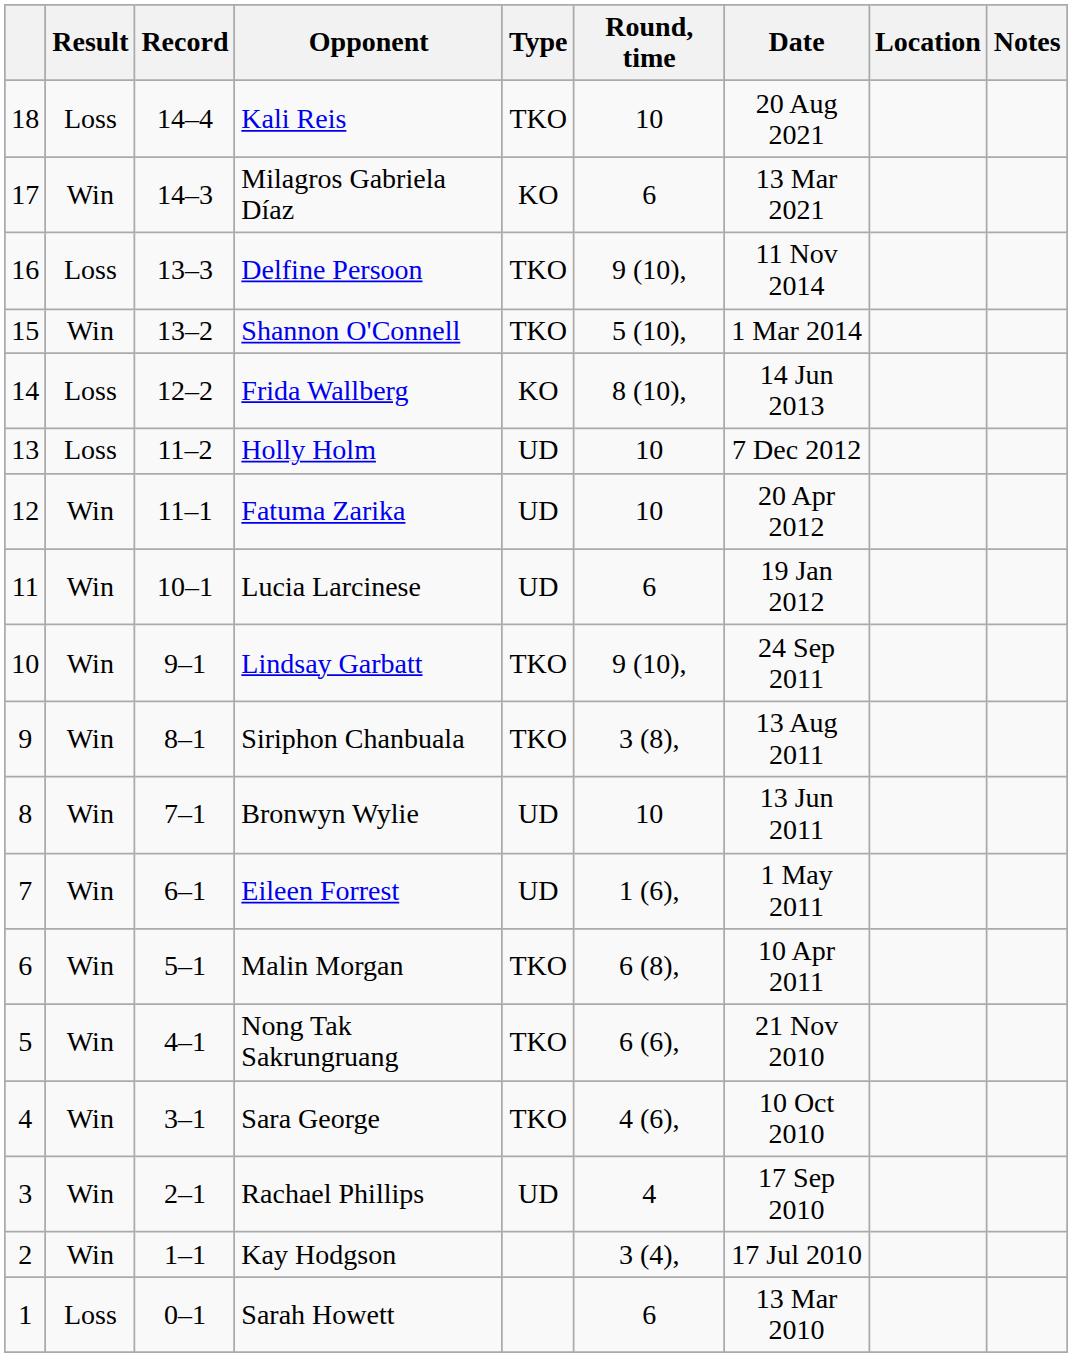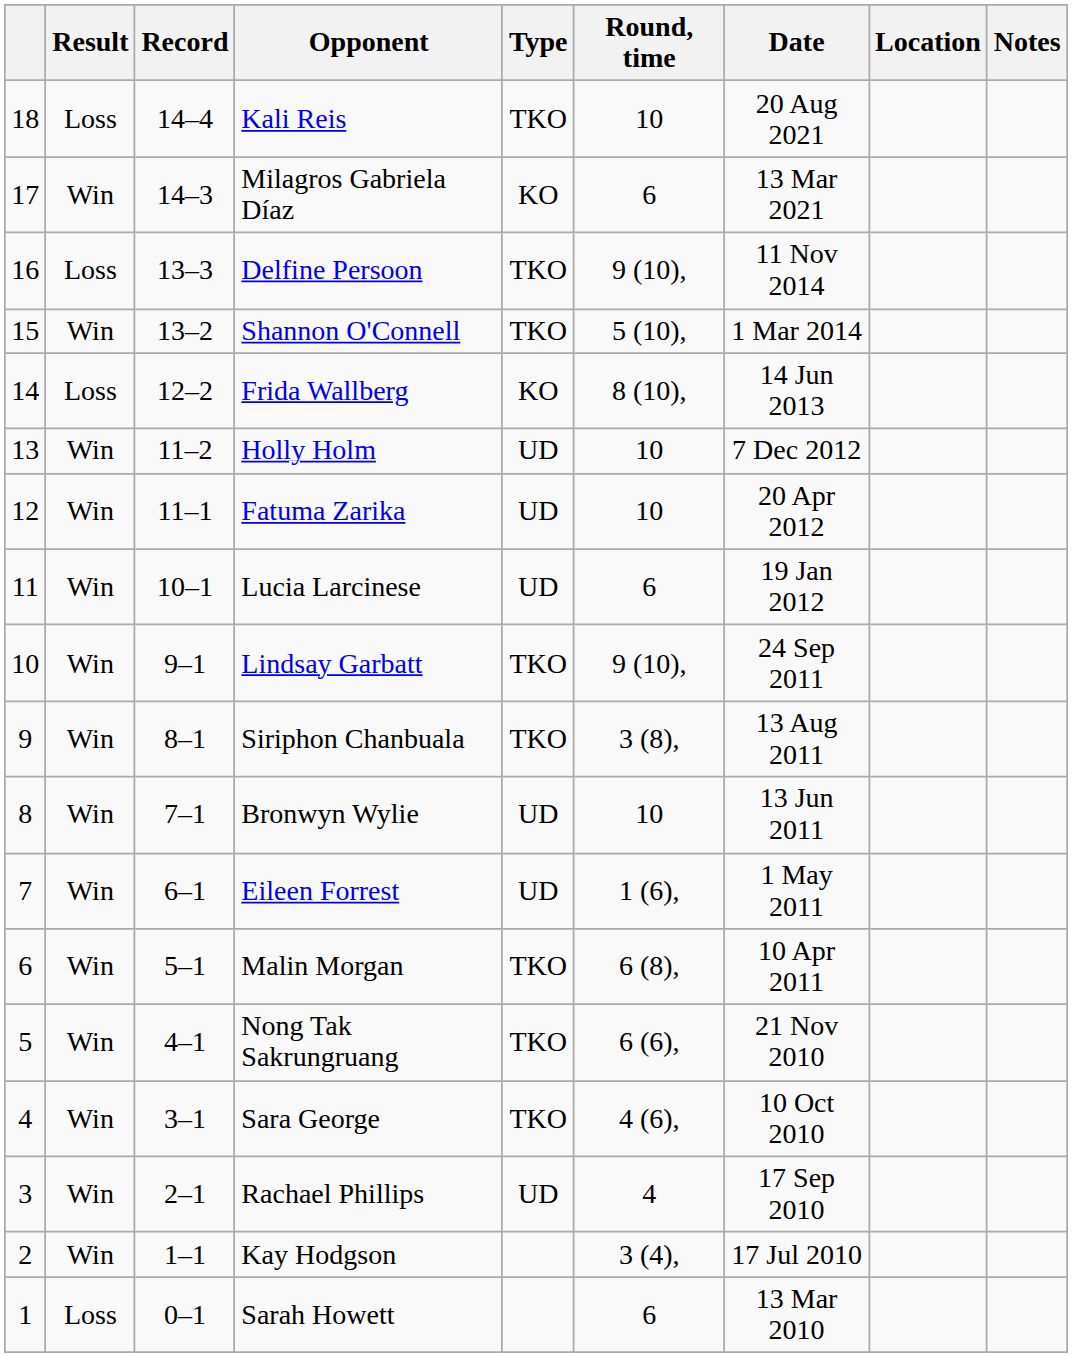Holly Holm | Result: Loss -> Win
